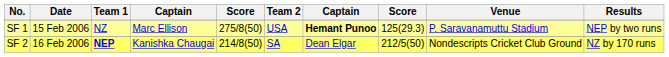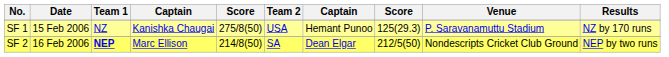SF 1 | column 4: Marc Ellison -> Kanishka Chaugai
SF 1 | column 7: bold -> normal
SF 1 | Results: NEP by two runs -> NZ by 170 runs
SF 2 | column 4: Kanishka Chaugai -> Marc Ellison
SF 2 | Results: NZ by 170 runs -> NEP by two runs
